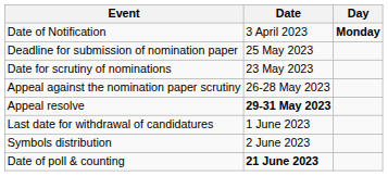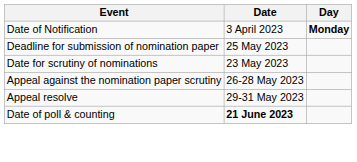Appeal resolve | Date: bold -> normal
- row: Last date for withdrawal of candidatures | 1 June 2023
- row: Symbols distribution | 2 June 2023
